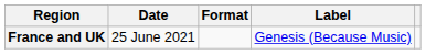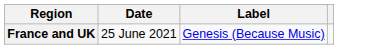- column: Format
